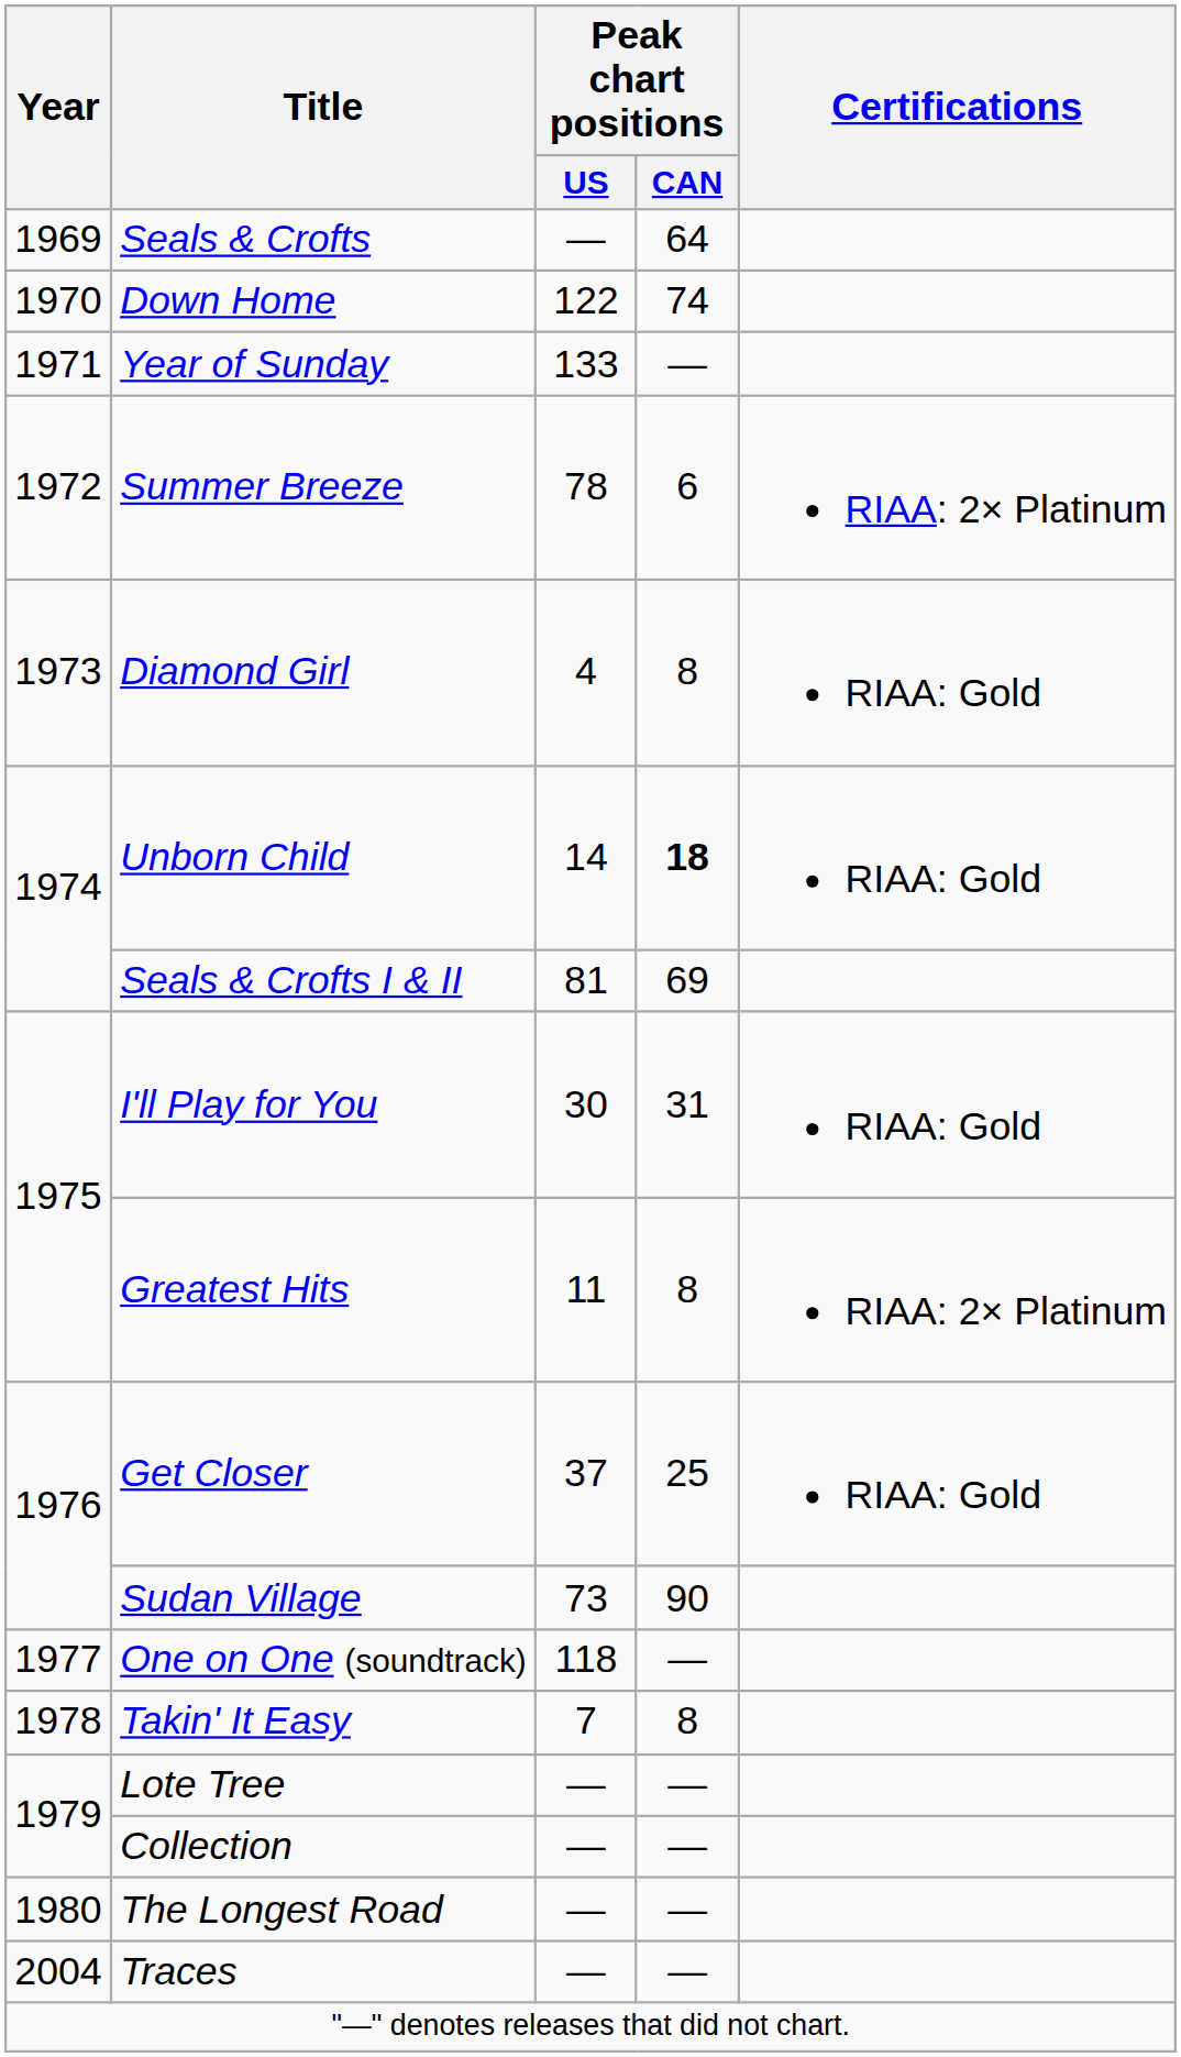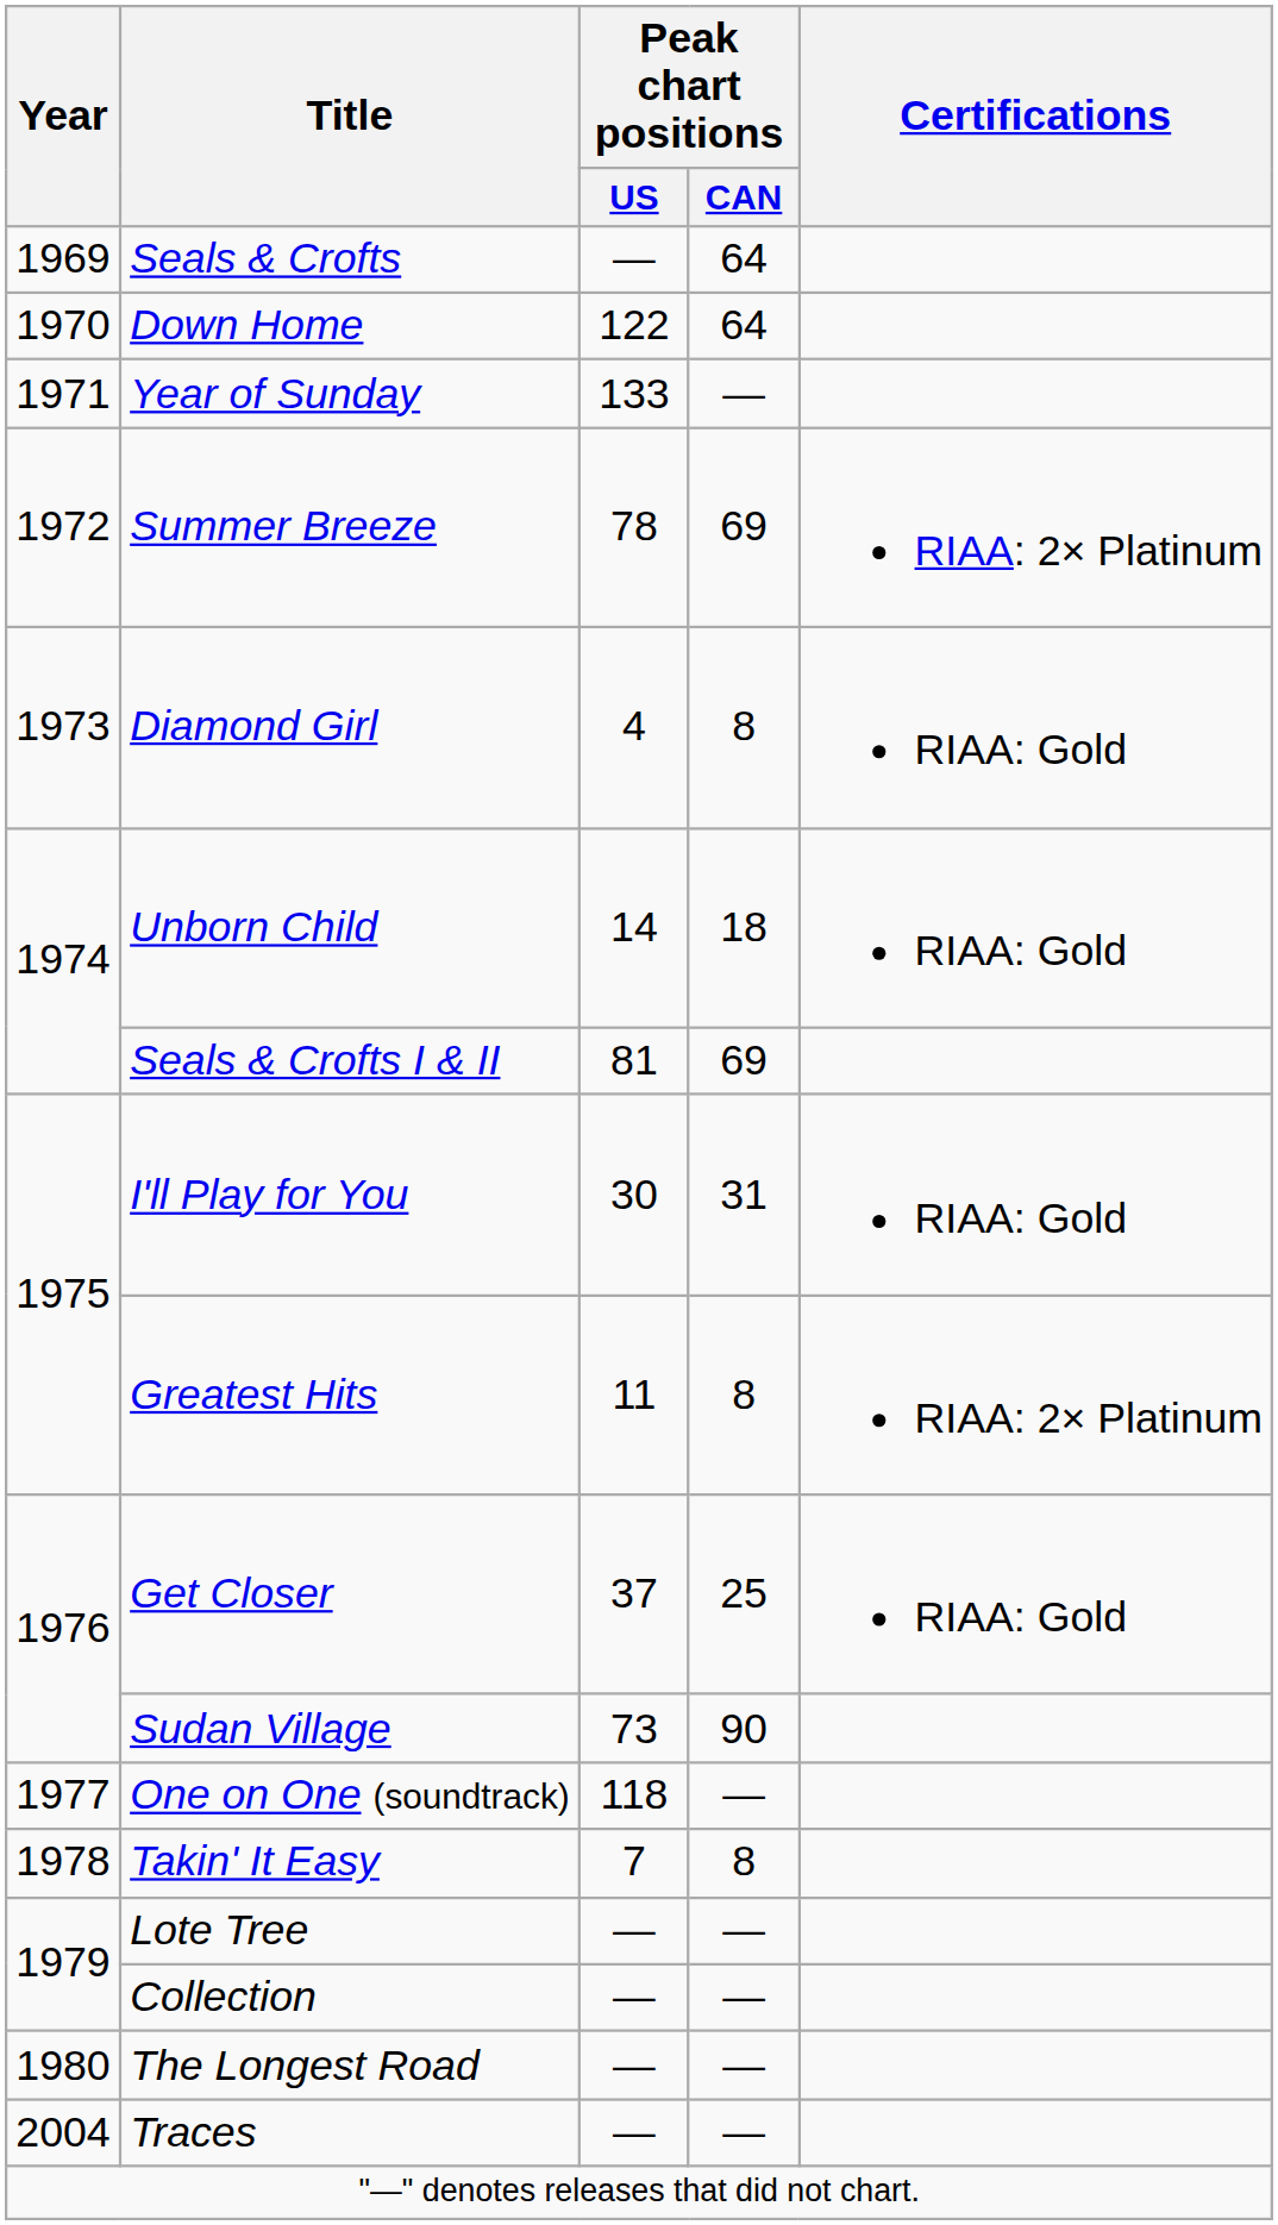Down Home | Peak chart positions / CAN: 74 -> 64
Summer Breeze | Peak chart positions / CAN: 6 -> 69
Unborn Child | Peak chart positions / CAN: bold -> normal
